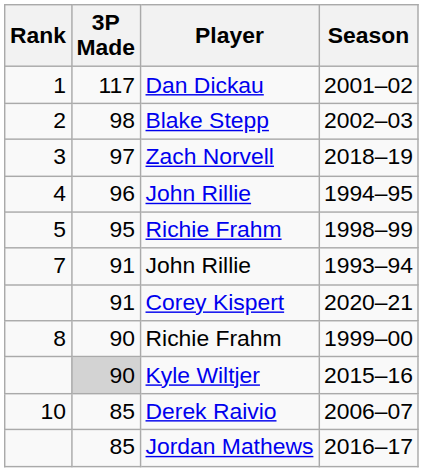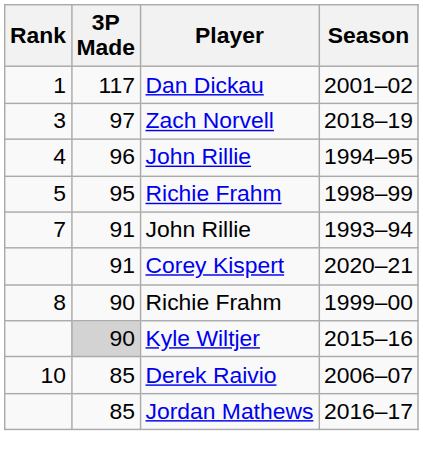- row: 2 | 98 | Blake Stepp | 2002–03
